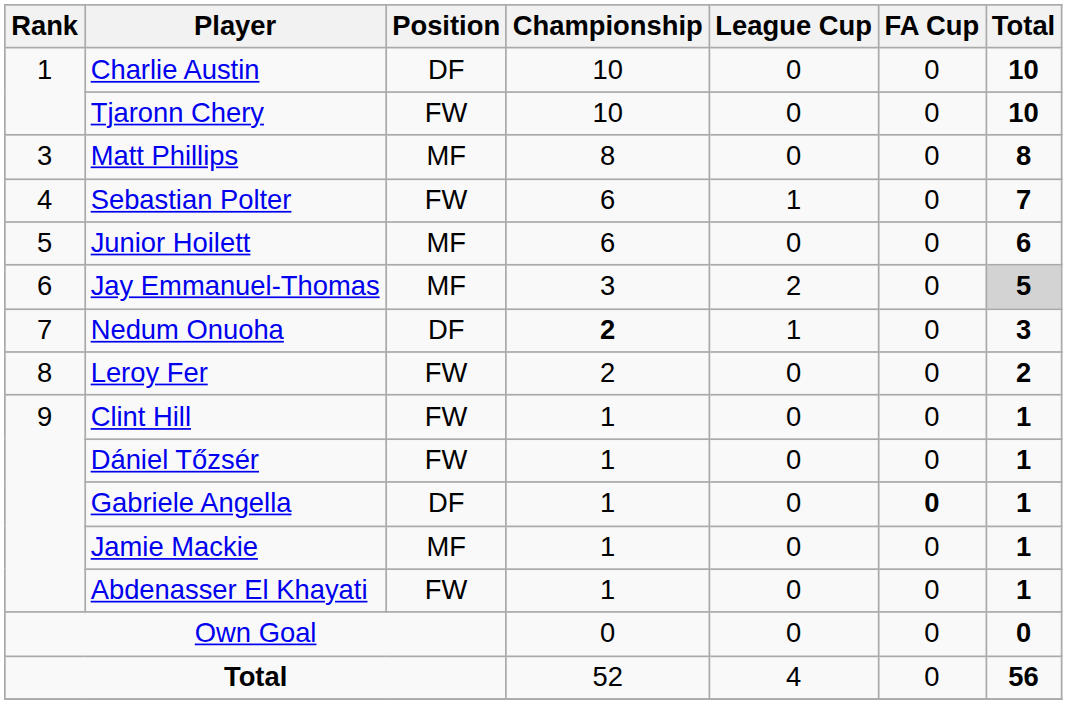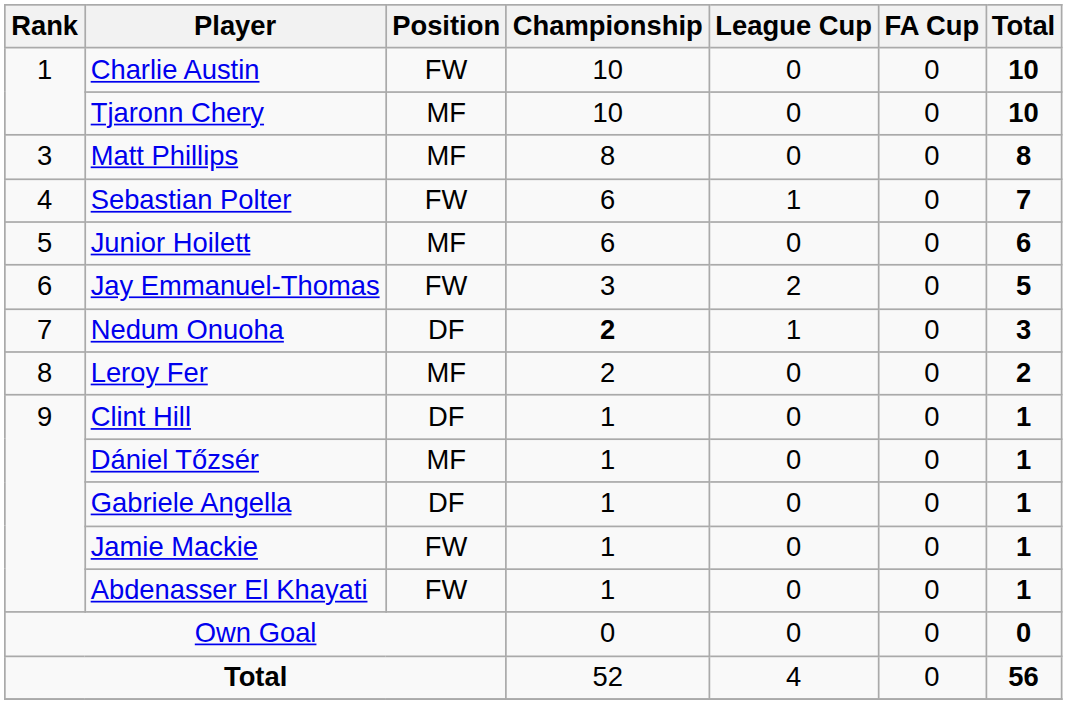Charlie Austin | Position: DF -> FW
Tjaronn Chery | Position: FW -> MF
Jay Emmanuel-Thomas | Position: MF -> FW
Jay Emmanuel-Thomas | Total: lightgrey background -> no background
Leroy Fer | Position: FW -> MF
Clint Hill | Position: FW -> DF
Dániel Tőzsér | Position: FW -> MF
Gabriele Angella | FA Cup: bold -> normal
Jamie Mackie | Position: MF -> FW
